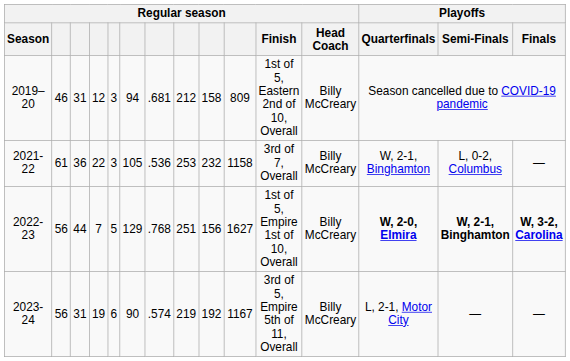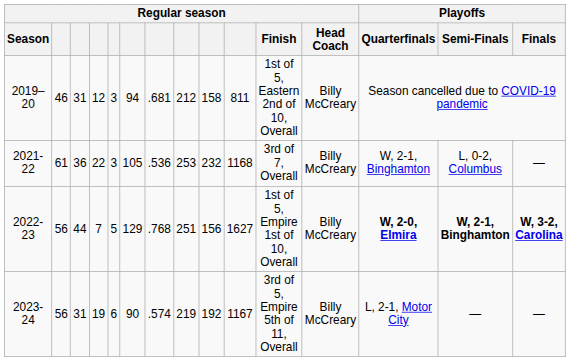2019–20 | column 10: 809 -> 811
2021-22 | column 10: 1158 -> 1168
